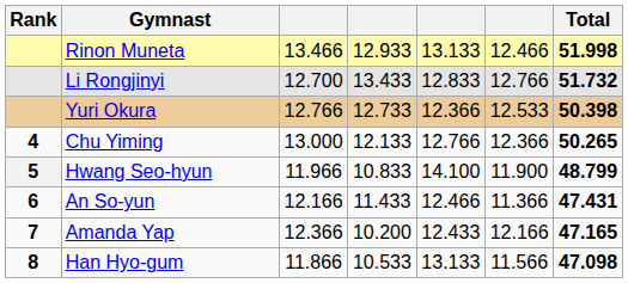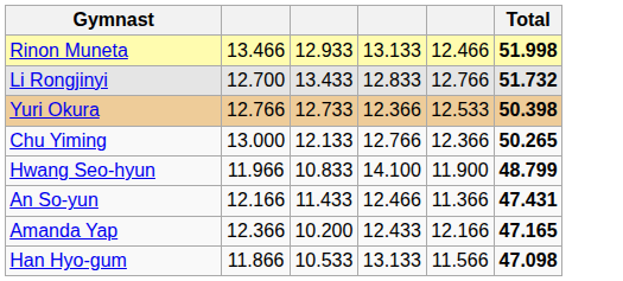- column: Rank | 4 | 5 | 6 | 7 | 8
